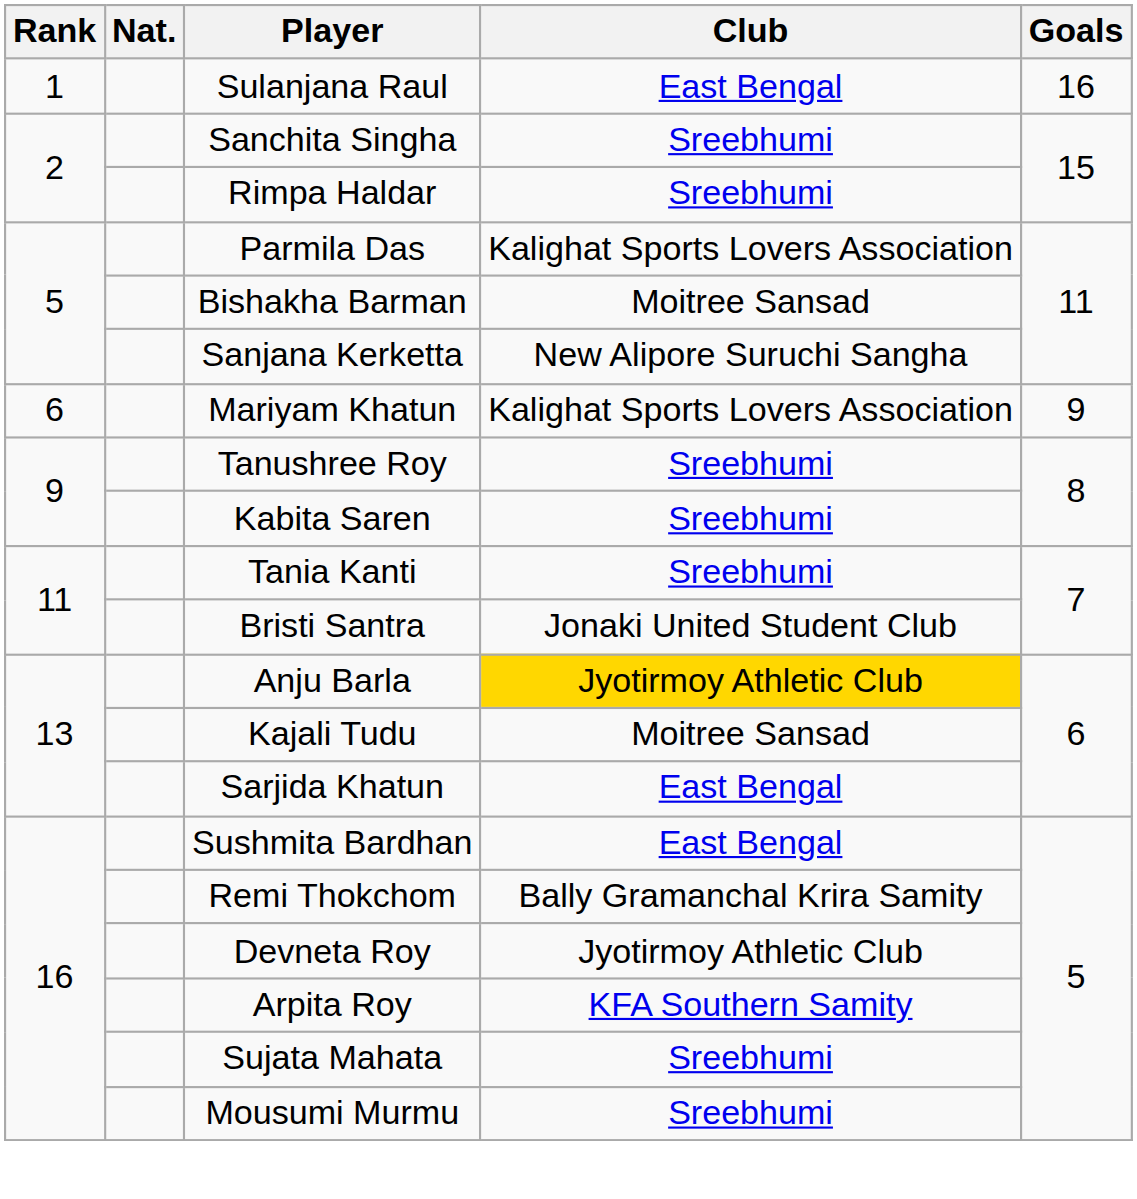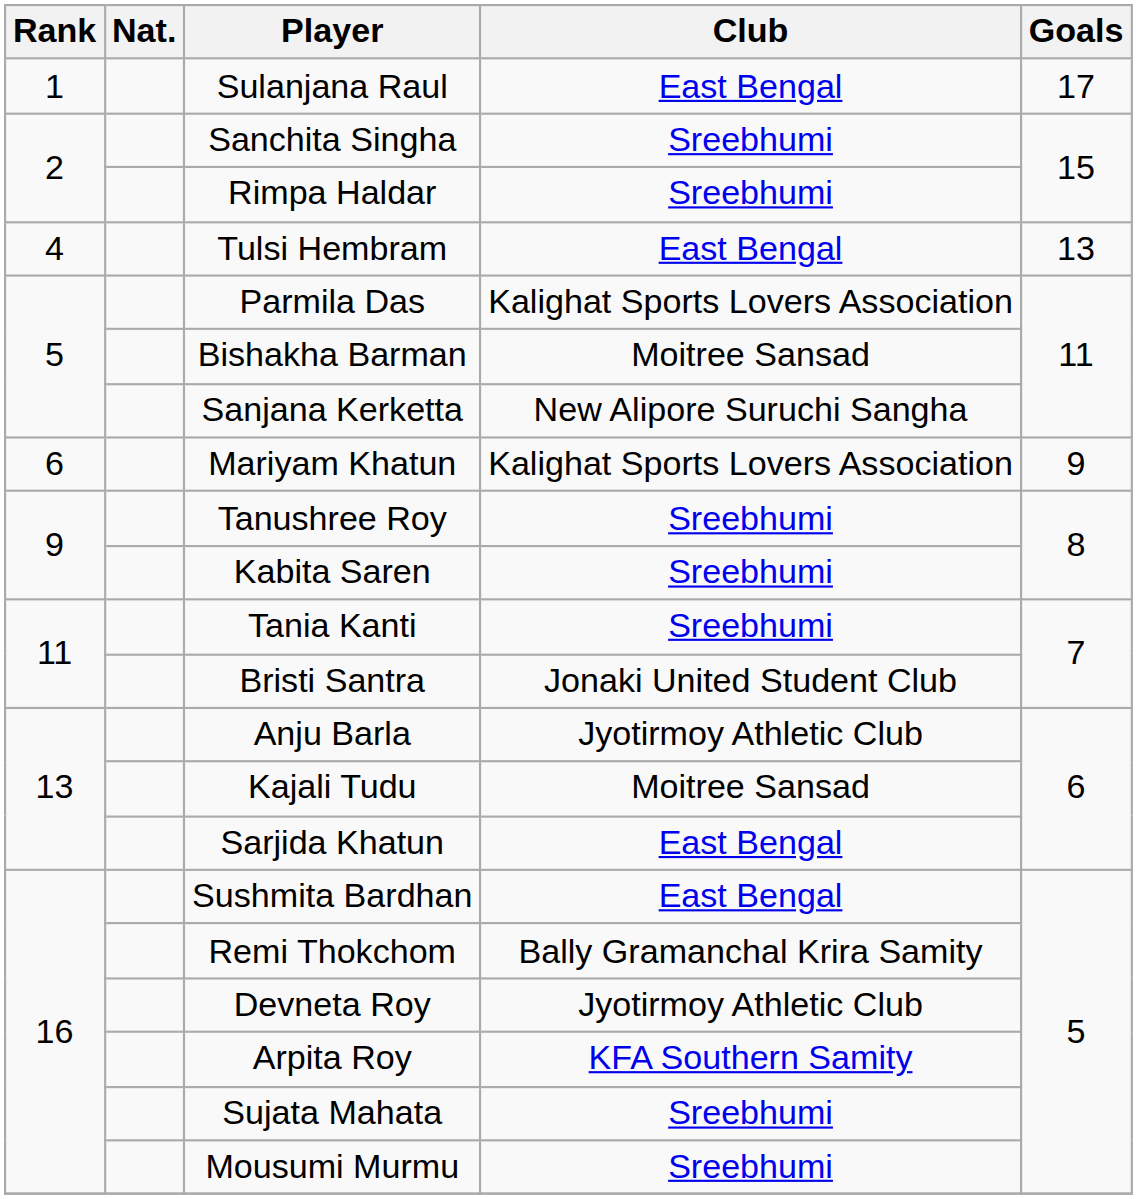Sulanjana Raul | Goals: 16 -> 17
+ row: 4 | Tulsi Hembram | East Bengal | 13
Anju Barla | Club: gold background -> no background
